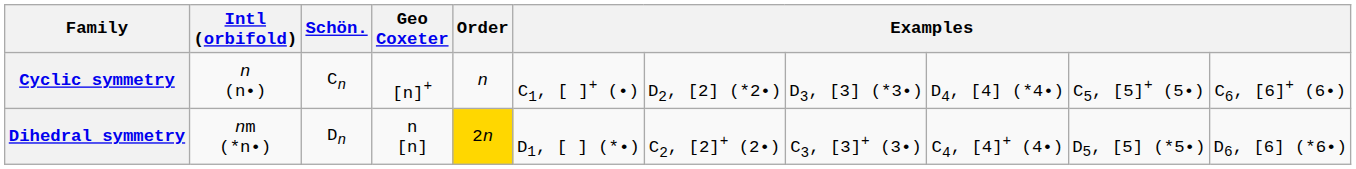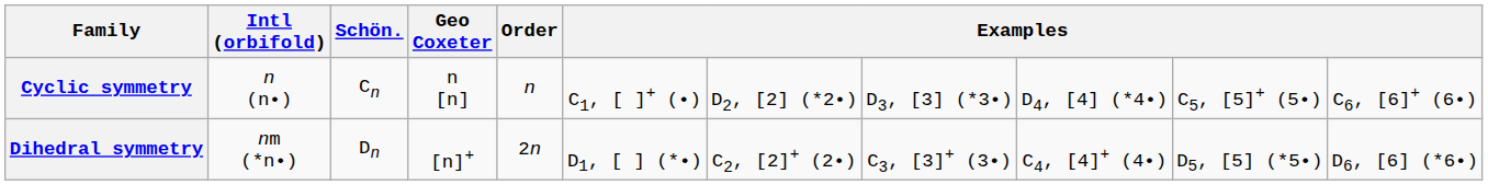Cyclic symmetry | Geo Coxeter: [n]+ -> n [n]
Dihedral symmetry | Geo Coxeter: n [n] -> [n]+
Dihedral symmetry | Order: gold background -> no background
